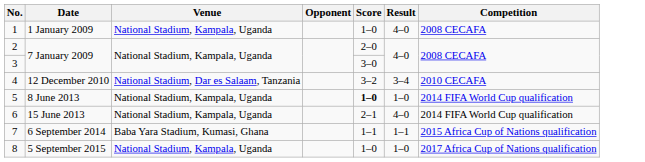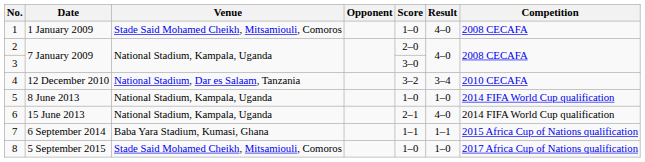1 | Venue: National Stadium, Kampala, Uganda -> Stade Said Mohamed Cheikh, Mitsamiouli, Comoros
5 | Score: bold -> normal
8 | Venue: National Stadium, Kampala, Uganda -> Stade Said Mohamed Cheikh, Mitsamiouli, Comoros
